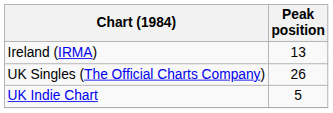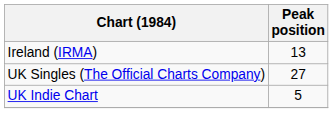UK Singles (The Official Charts Company) | Peak position: 26 -> 27
